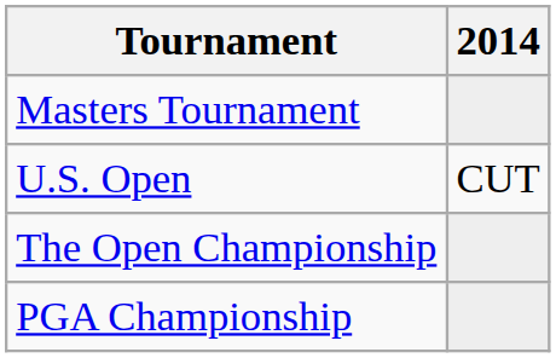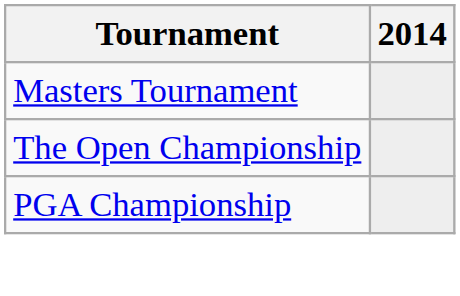- row: U.S. Open | CUT
